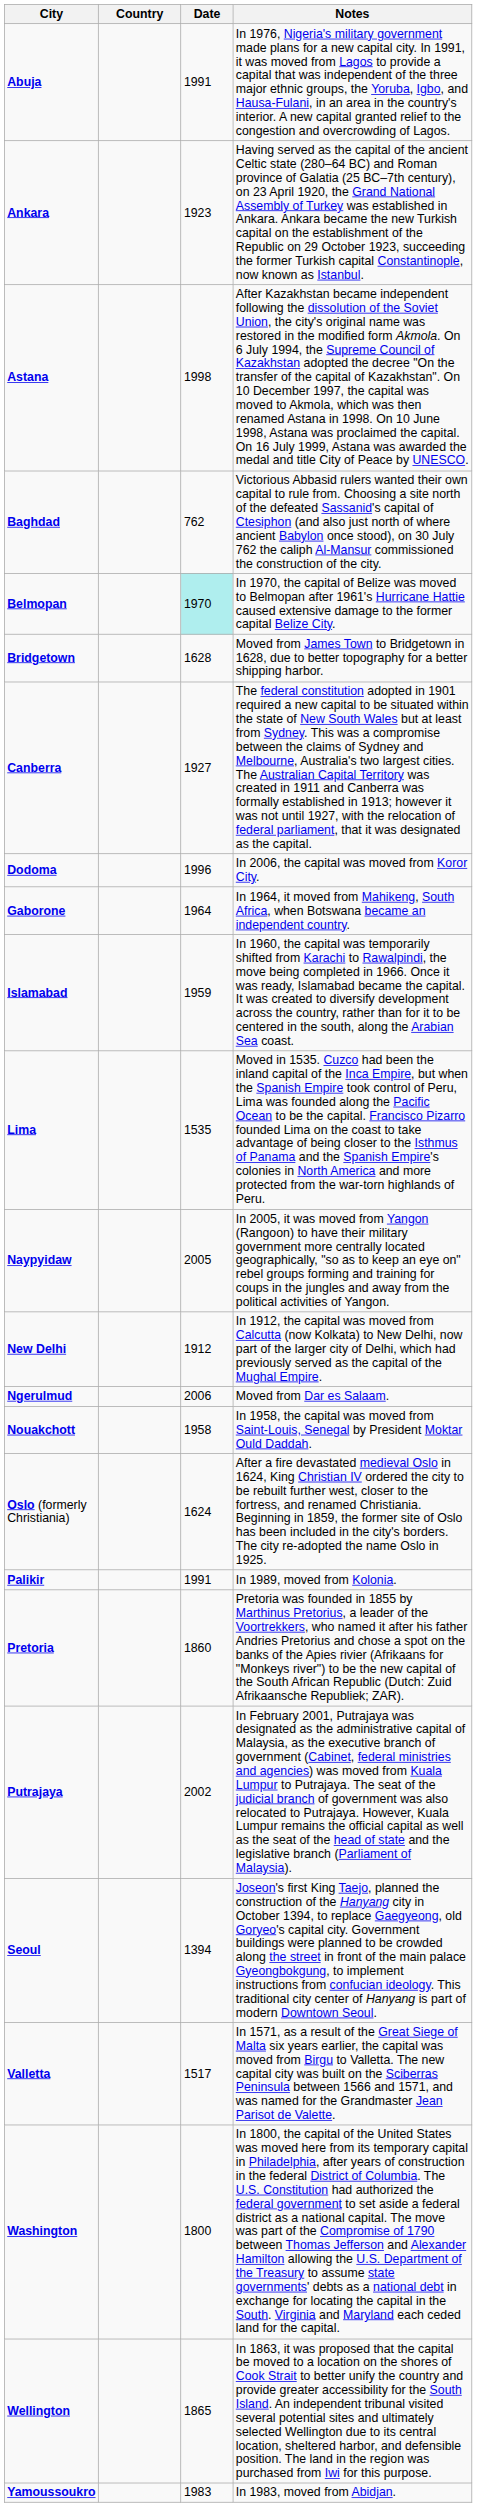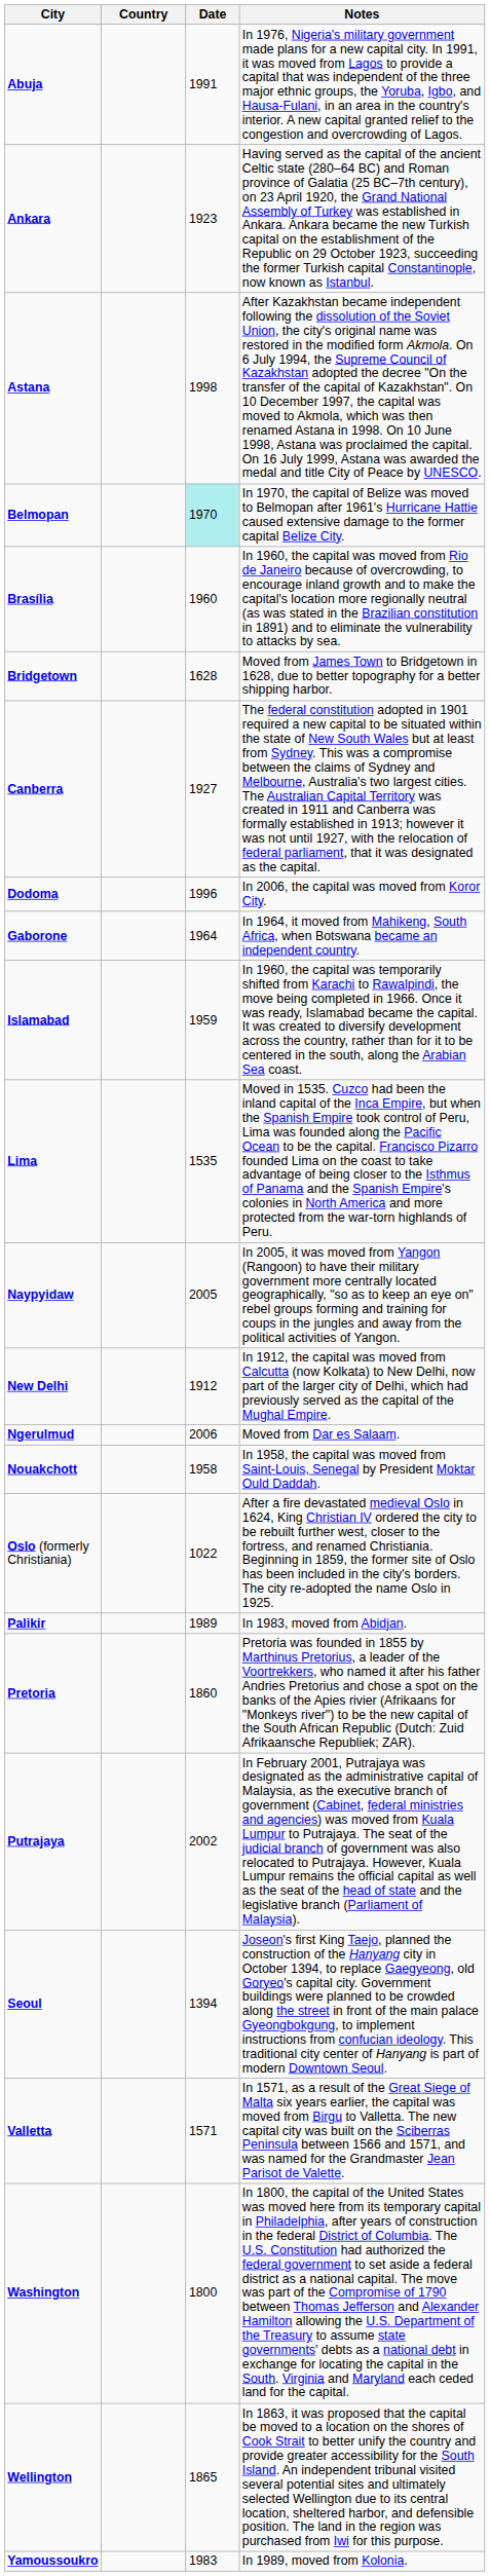- row: Baghdad | 762 | Victorious Abbasid rulers wanted their own capital to rule from. Choosing a site north of the defeated Sassanid's capital of Ctesiphon (and also just north of where ancient Babylon once stood), on 30 July 762 the caliph Al-Mansur commissioned the construction of the city.
+ row: Brasília | 1960 | In 1960, the capital was moved from Rio de Janeiro because of overcrowding, to encourage inland growth and to make the capital's location more regionally neutral (as was stated in the Brazilian constitution in 1891) and to eliminate the vulnerability to attacks by sea.
Oslo (formerly Christiania) | Date: 1624 -> 1022
Palikir | Date: 1991 -> 1989
Palikir | Notes: In 1989, moved from Kolonia. -> In 1983, moved from Abidjan.
Valletta | Date: 1517 -> 1571
Yamoussoukro | Notes: In 1983, moved from Abidjan. -> In 1989, moved from Kolonia.
